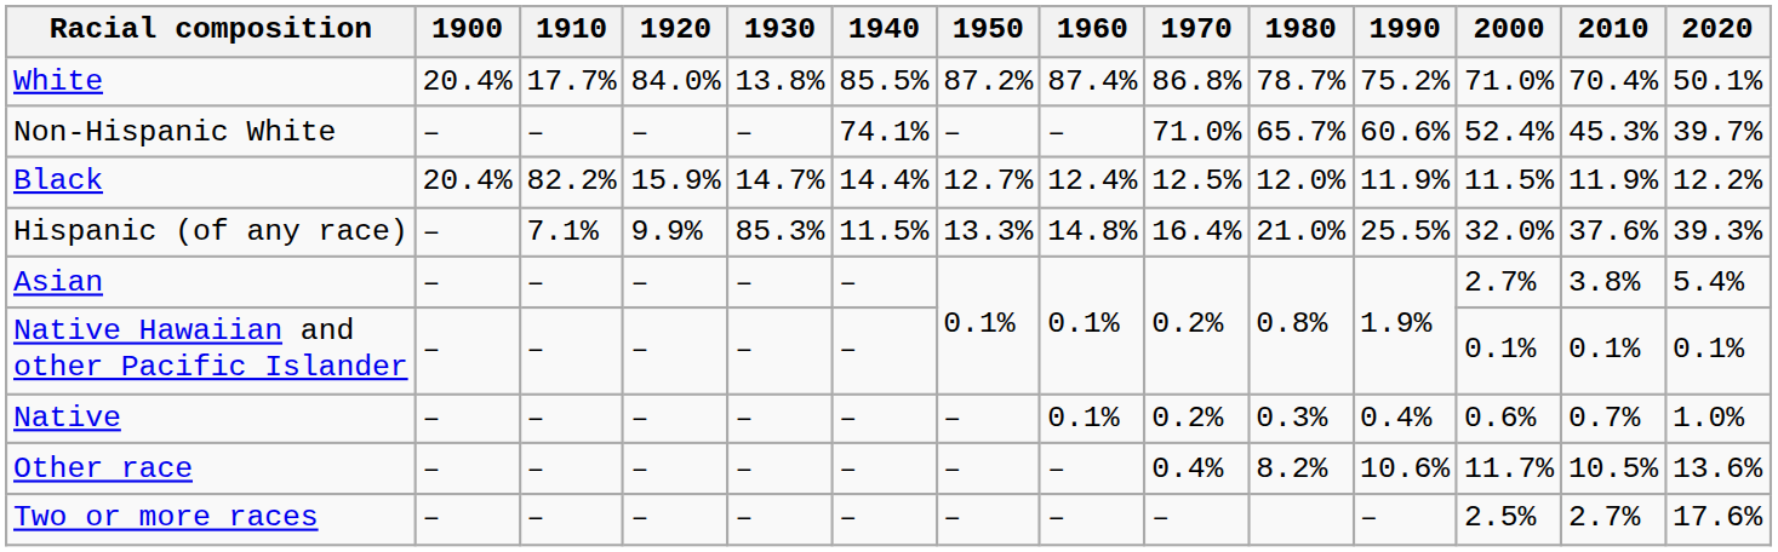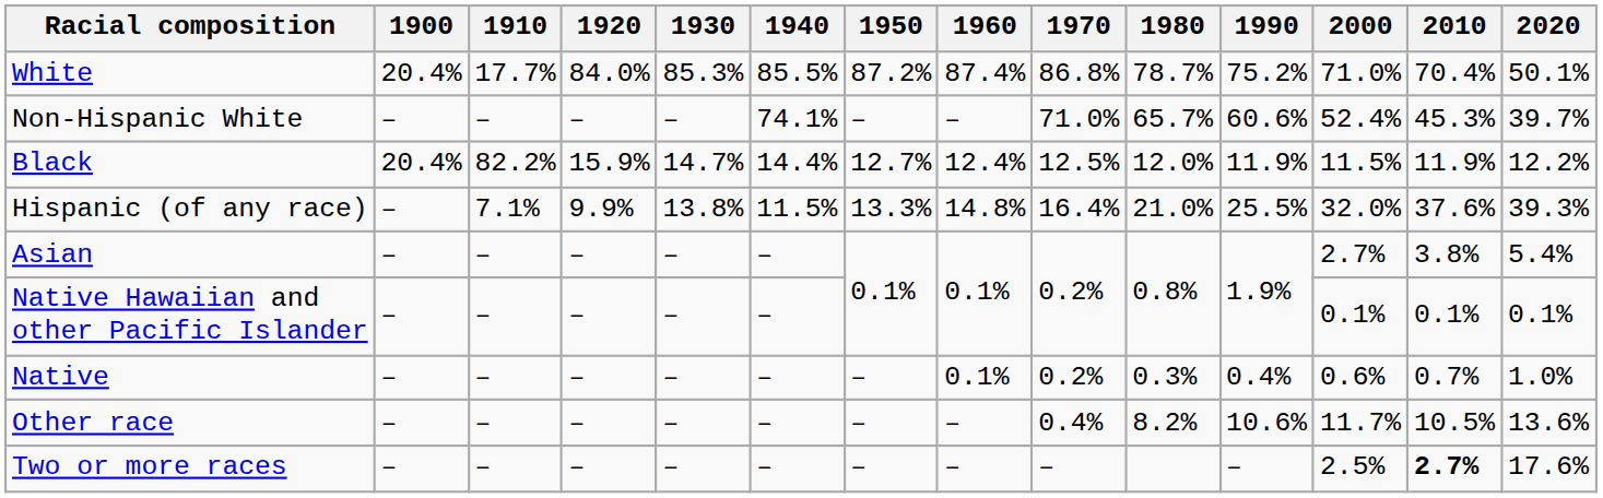White | 1930: 13.8% -> 85.3%
Hispanic (of any race) | 1930: 85.3% -> 13.8%
Two or more races | 2010: normal -> bold
